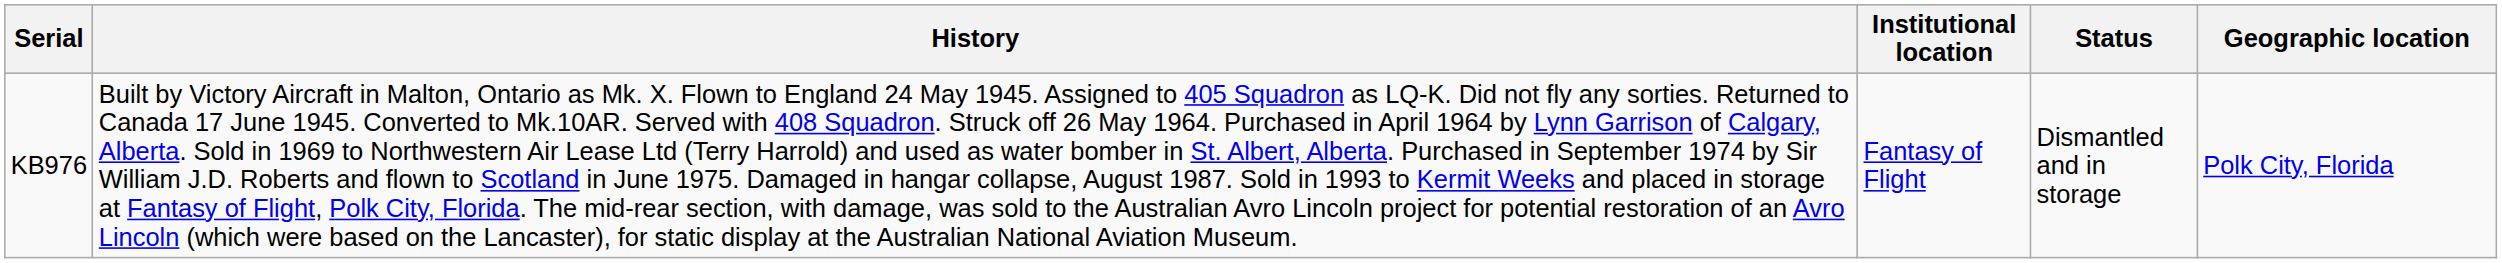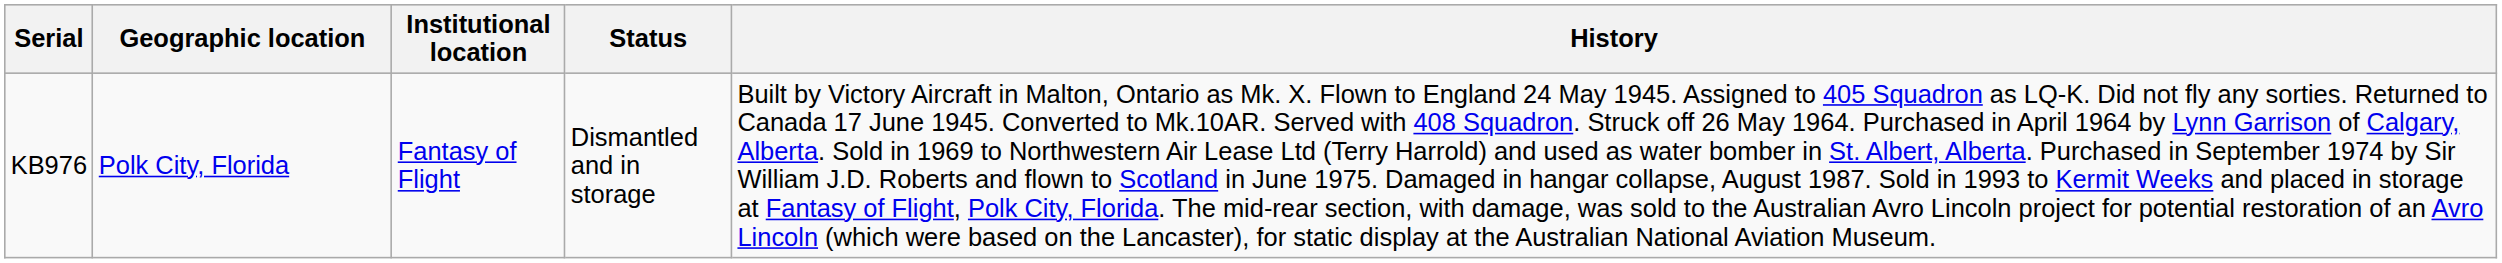columns swapped: Geographic location <-> History
